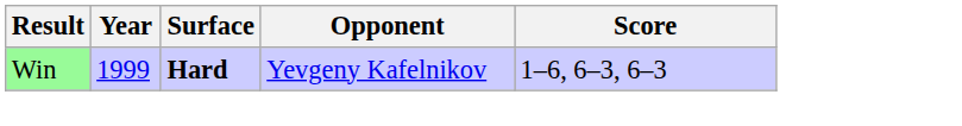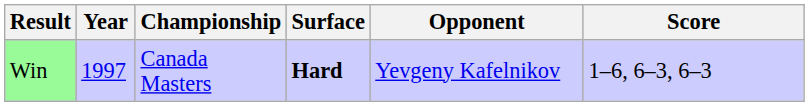+ column: Championship | Canada Masters
Win | Year: 1999 -> 1997
